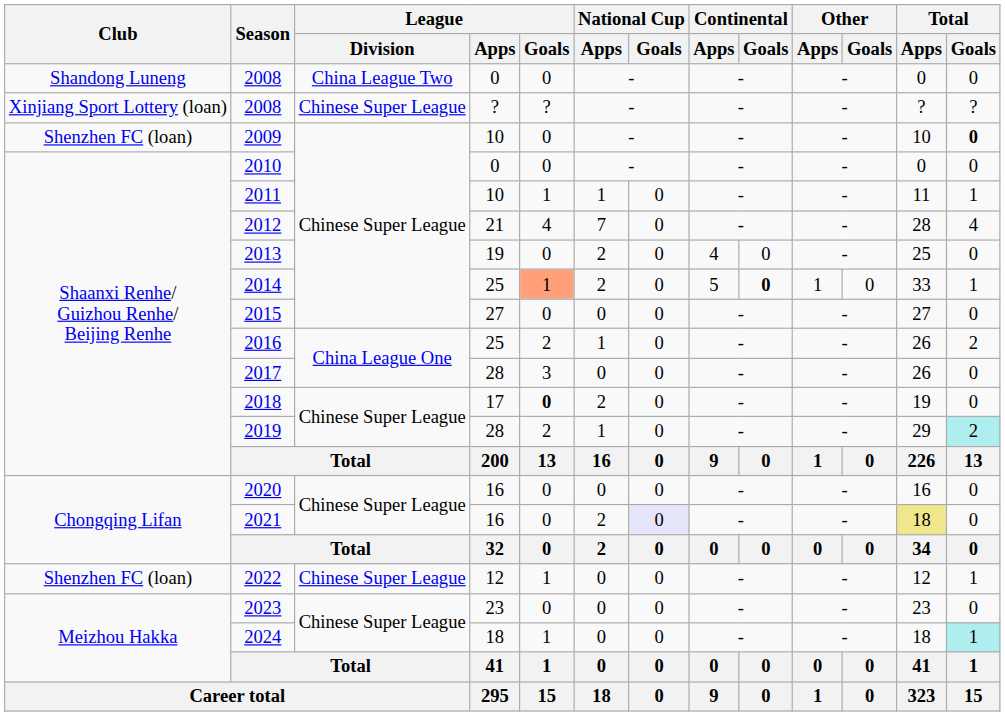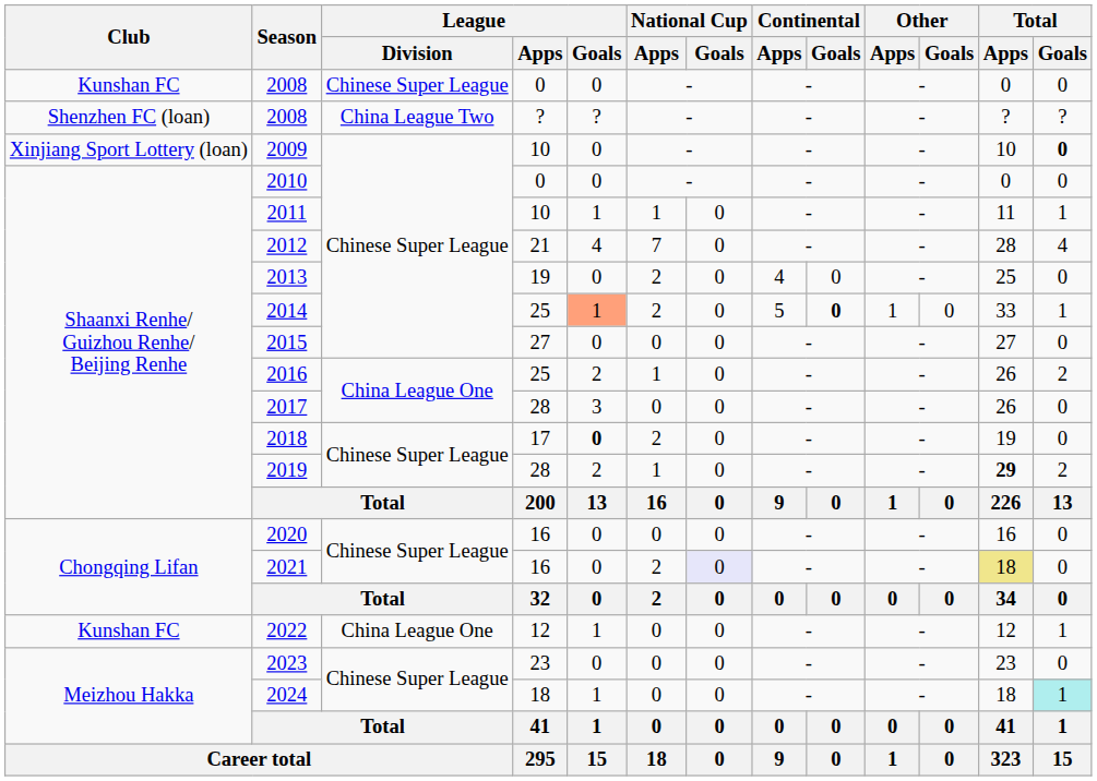2008 / 0 | Club: Shandong Luneng -> Kunshan FC
2008 / 0 | League / Division: China League Two -> Chinese Super League
2008 / ? | Club: Xinjiang Sport Lottery (loan) -> Shenzhen FC (loan)
2008 / ? | League / Division: Chinese Super League -> China League Two
2009 | Club: Shenzhen FC (loan) -> Xinjiang Sport Lottery (loan)
2019 | Total / Apps: normal -> bold
2019 | Total / Goals: paleturquoise background -> no background
2022 | Club: Shenzhen FC (loan) -> Kunshan FC
2022 | League / Division: Chinese Super League -> China League One
